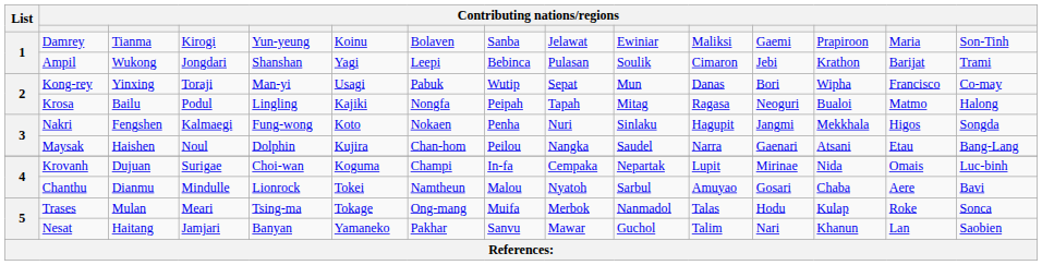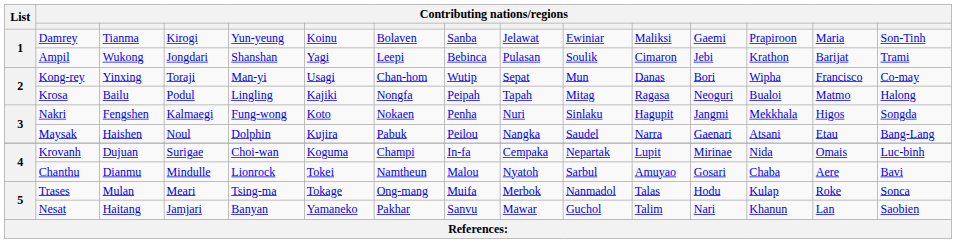Kong-rey | column 7: Pabuk -> Chan-hom
Maysak | column 7: Chan-hom -> Pabuk
